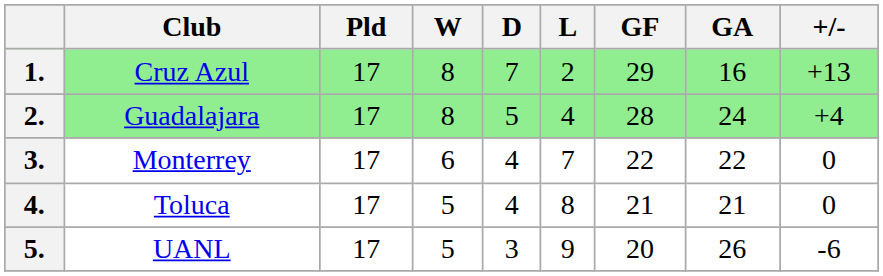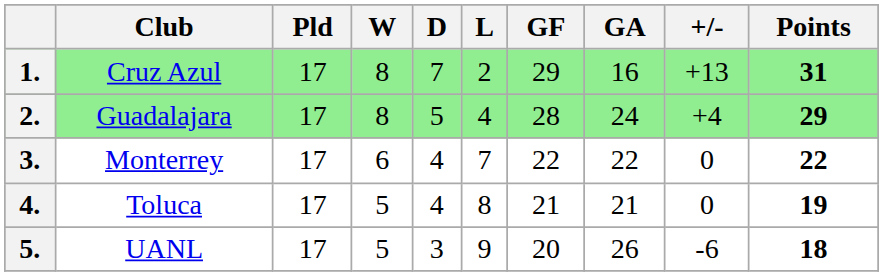+ column: Points | 31 | 29 | 22 | 19 | 18
